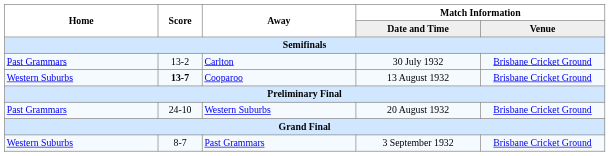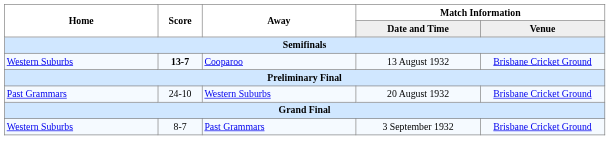- row: Past Grammars | 13-2 | Carlton | 30 July 1932 | Brisbane Cricket Ground
